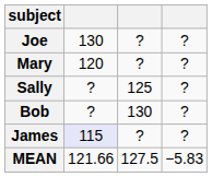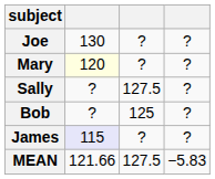Mary | column 2: no background -> lightyellow background
Sally | column 3: 125 -> 127.5
Bob | column 3: 130 -> 125
